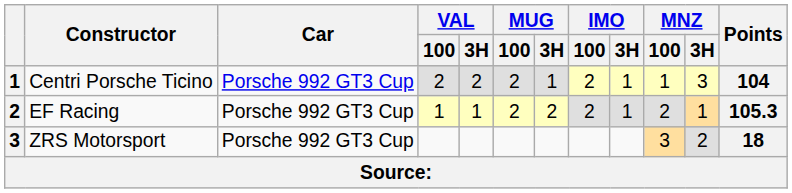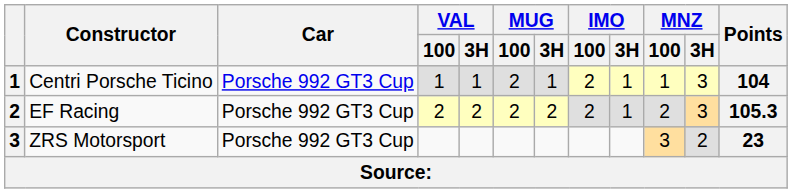Centri Porsche Ticino | VAL / 100: 2 -> 1
Centri Porsche Ticino | VAL / 3H: 2 -> 1
EF Racing | VAL / 100: 1 -> 2
EF Racing | VAL / 3H: 1 -> 2
EF Racing | MNZ / 3H: 1 -> 3
ZRS Motorsport | Points: 18 -> 23
